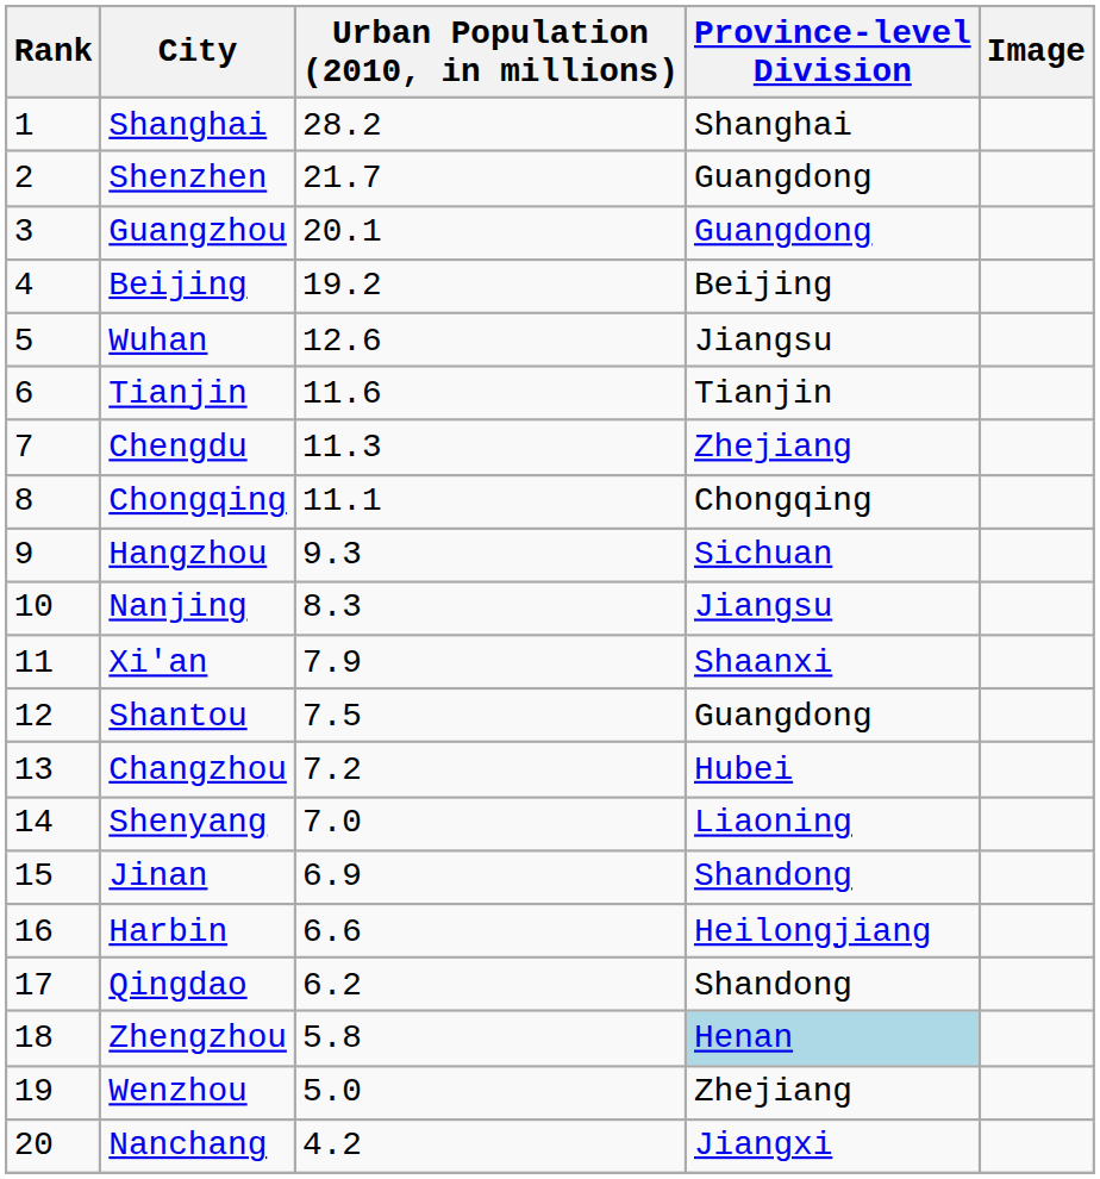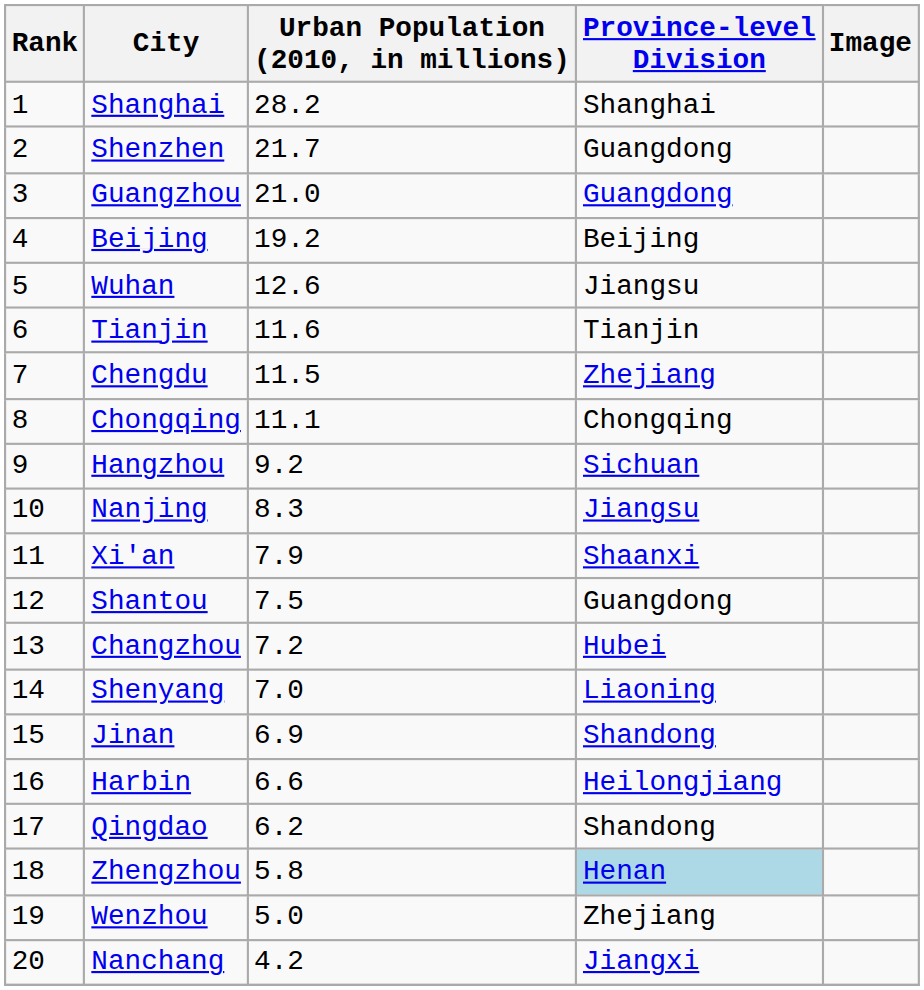Guangzhou | Urban Population (2010, in millions): 20.1 -> 21.0
Chengdu | Urban Population (2010, in millions): 11.3 -> 11.5
Hangzhou | Urban Population (2010, in millions): 9.3 -> 9.2
